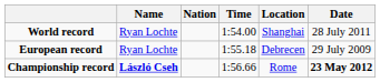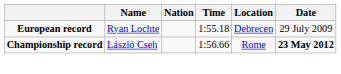- row: World record | Ryan Lochte | 1:54.00 | Shanghai | 28 July 2011
Championship record | Name: bold -> normal
